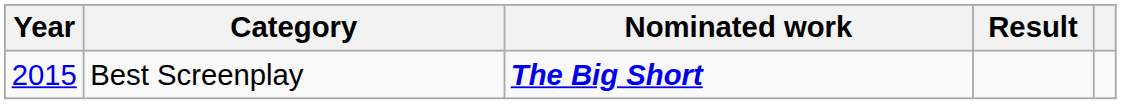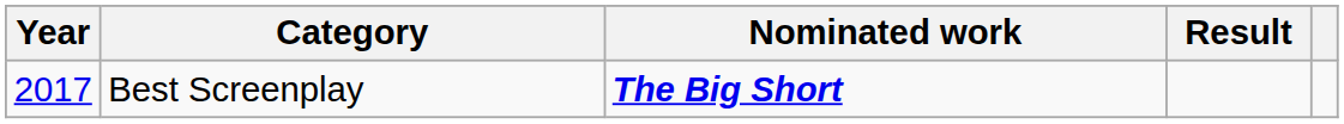Best Screenplay | Year: 2015 -> 2017
